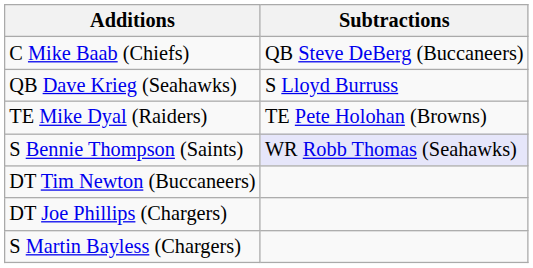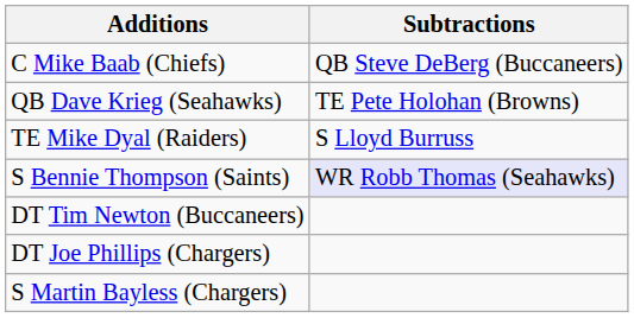QB Dave Krieg (Seahawks) | Subtractions: S Lloyd Burruss -> TE Pete Holohan (Browns)
TE Mike Dyal (Raiders) | Subtractions: TE Pete Holohan (Browns) -> S Lloyd Burruss
